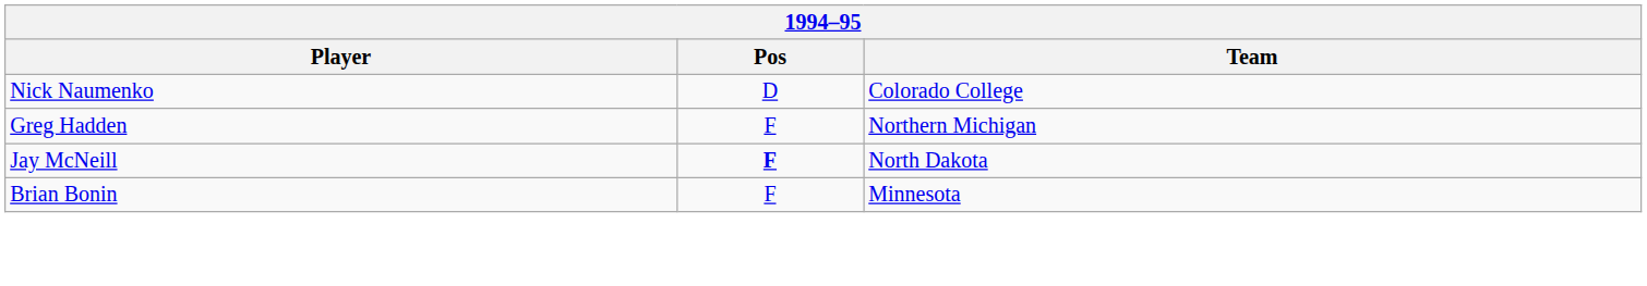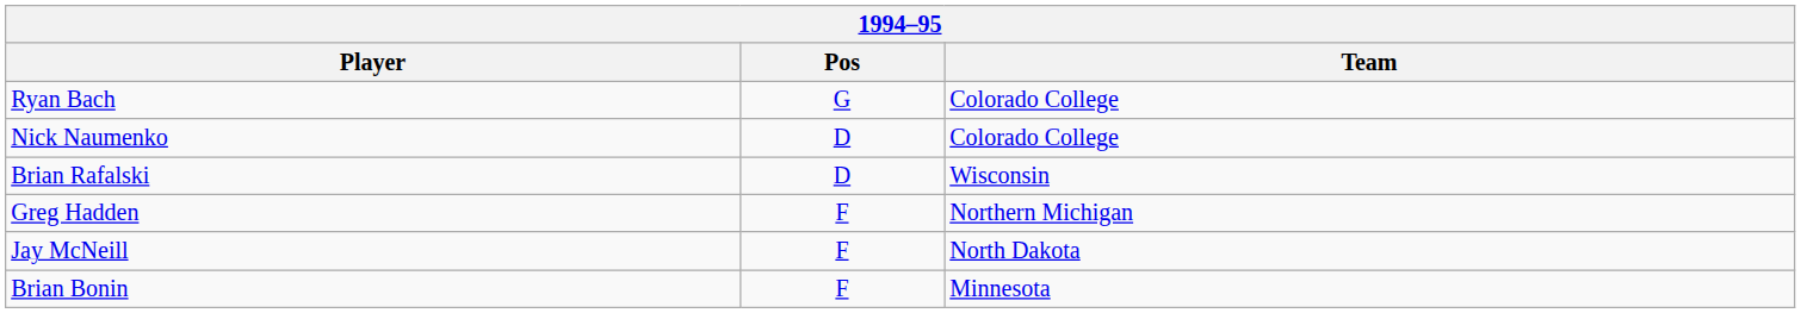+ row: Ryan Bach | G | Colorado College
+ row: Brian Rafalski | D | Wisconsin
Jay McNeill | Pos: bold -> normal
